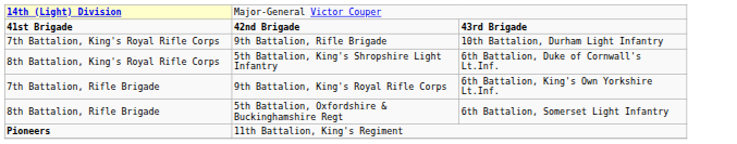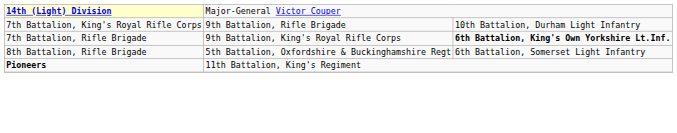- row: 41st Brigade | 42nd Brigade | 43rd Brigade
- row: 8th Battalion, King's Royal Rifle Corps | 5th Battalion, King's Shropshire Light Infantry | 6th Battalion, Duke of Cornwall's Lt.Inf.
7th Battalion, Rifle Brigade | column 3: normal -> bold
